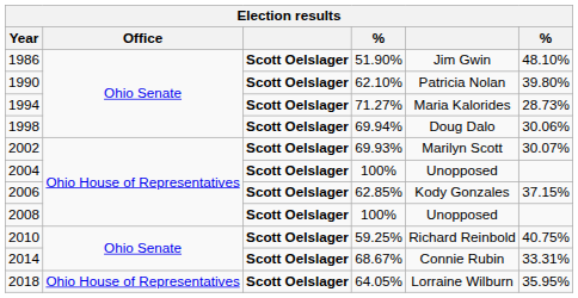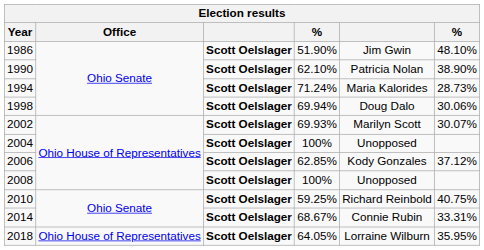1990 | column 6: 39.80% -> 38.90%
1994 | column 4: 71.27% -> 71.24%
2006 | column 6: 37.15% -> 37.12%
